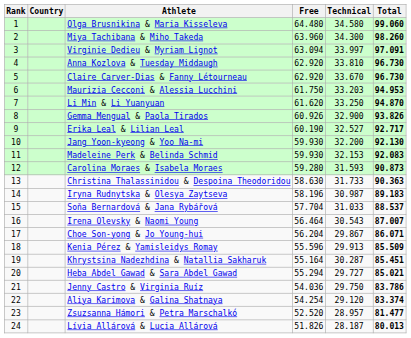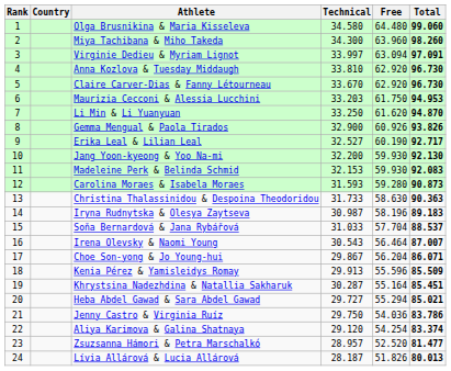columns swapped: Technical <-> Free
